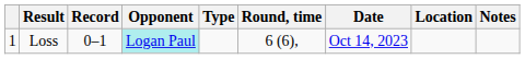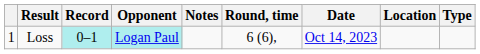columns swapped: Type <-> Notes
Loss | Record: no background -> paleturquoise background
